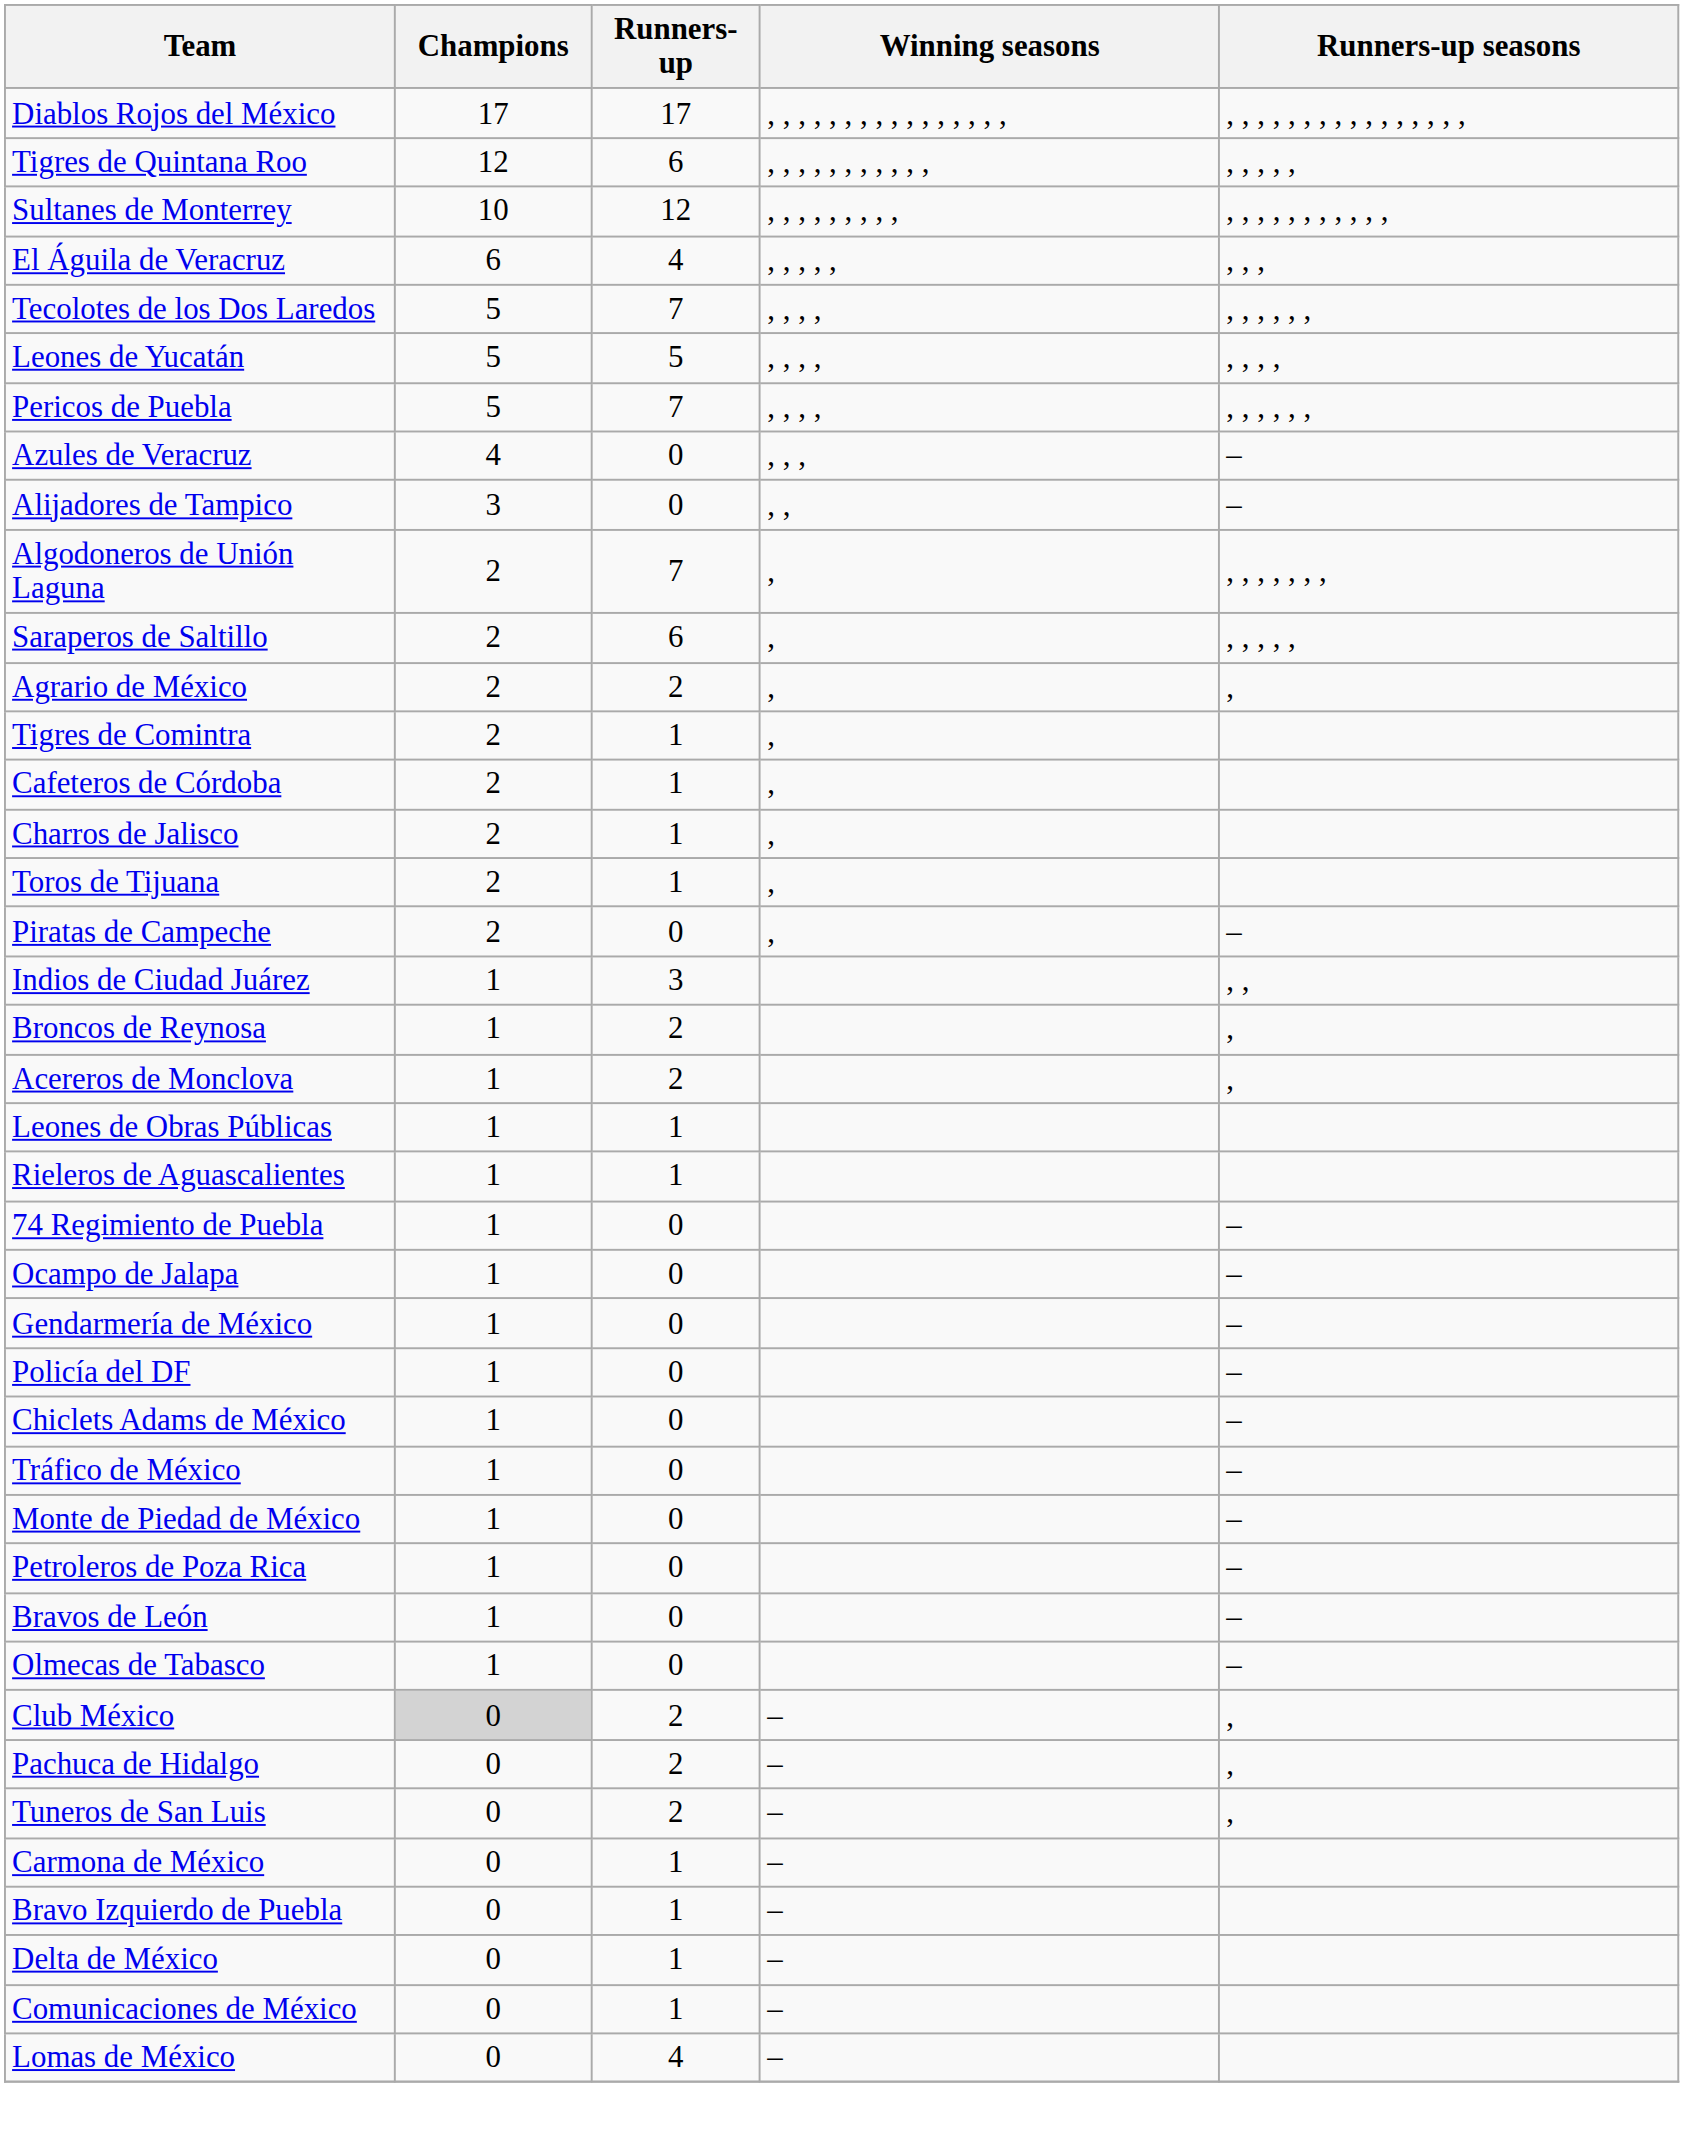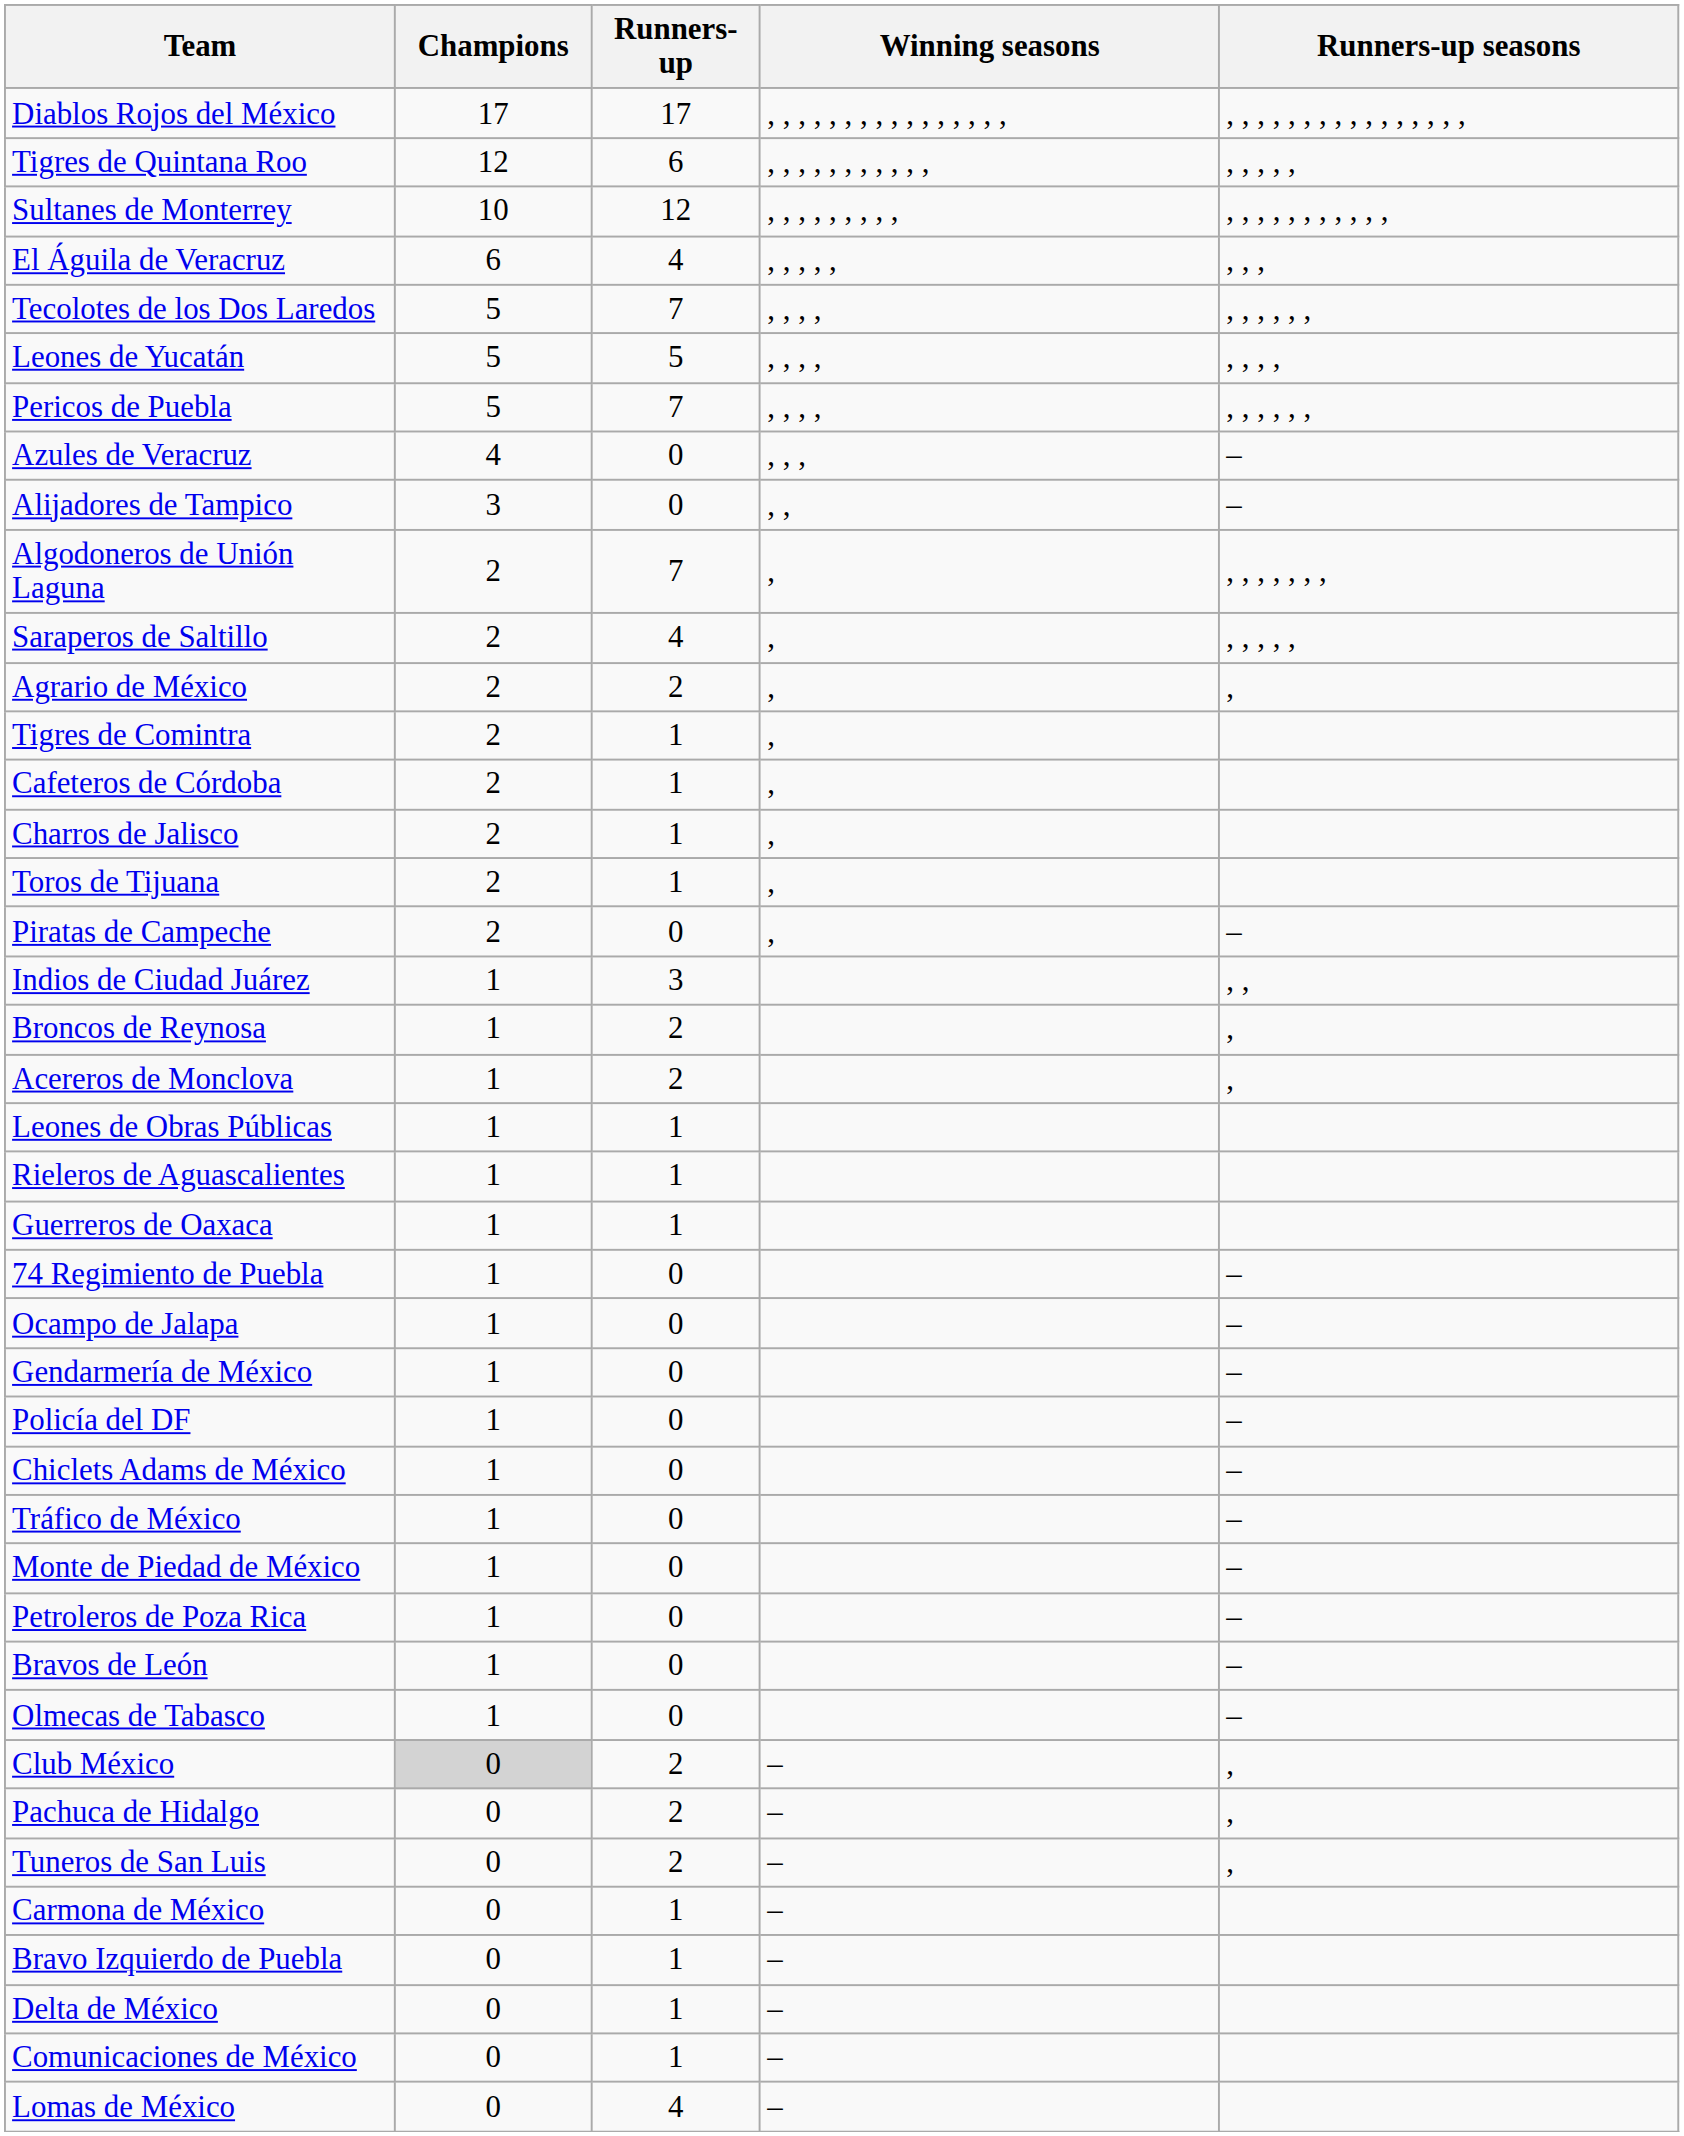Saraperos de Saltillo | Runners-up: 6 -> 4
+ row: Guerreros de Oaxaca | 1 | 1
